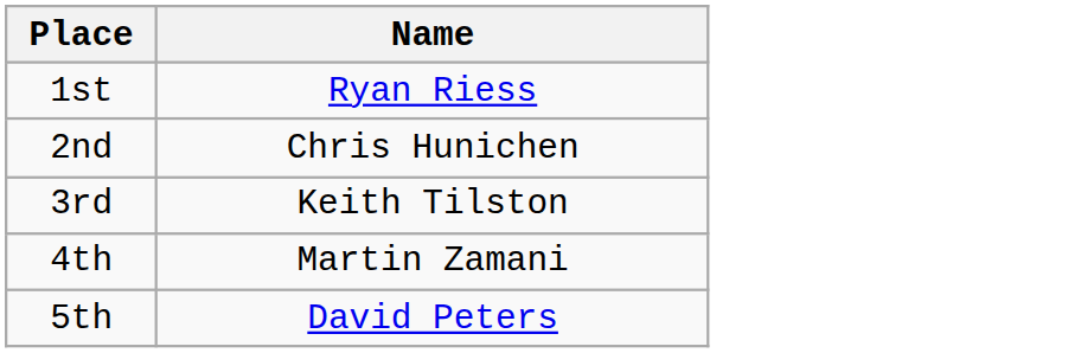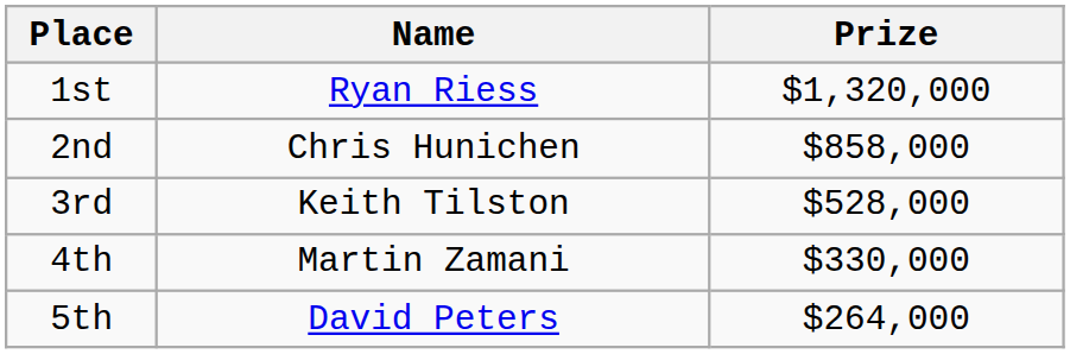+ column: Prize | $1,320,000 | $858,000 | $528,000 | $330,000 | $264,000
